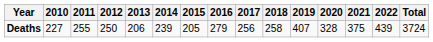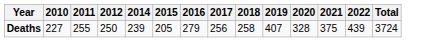- column: 2013 | 206
